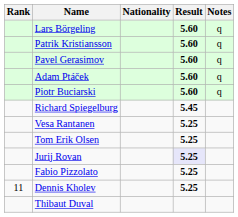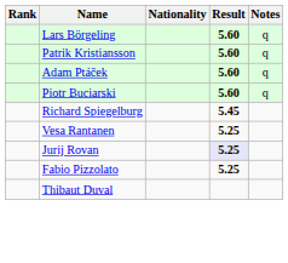- row: Pavel Gerasimov | 5.60 | q
- row: Tom Erik Olsen | 5.25
- row: 11 | Dennis Kholev | 5.25
